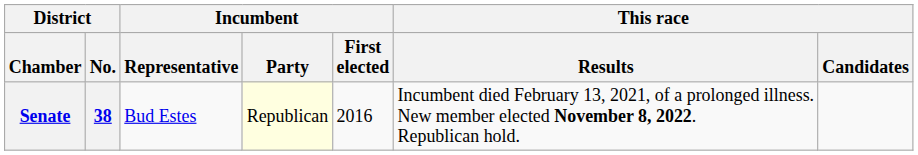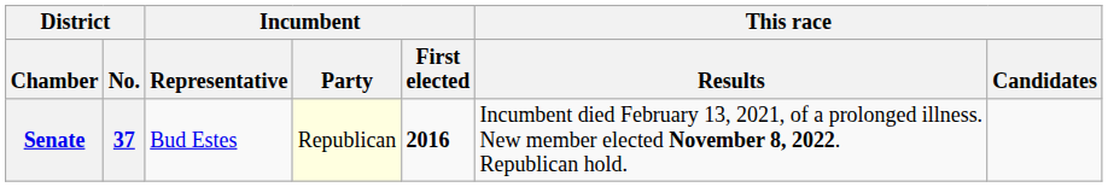Senate | District / No.: 38 -> 37
Senate | Incumbent / First elected: normal -> bold
